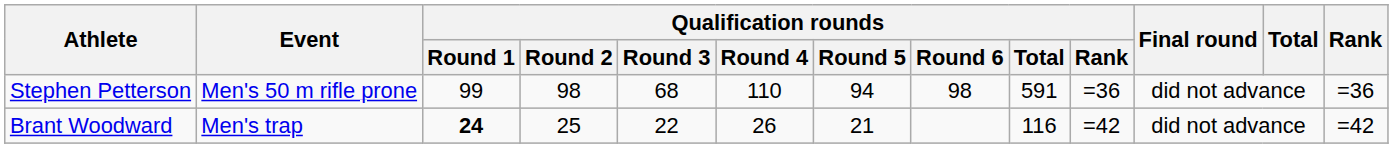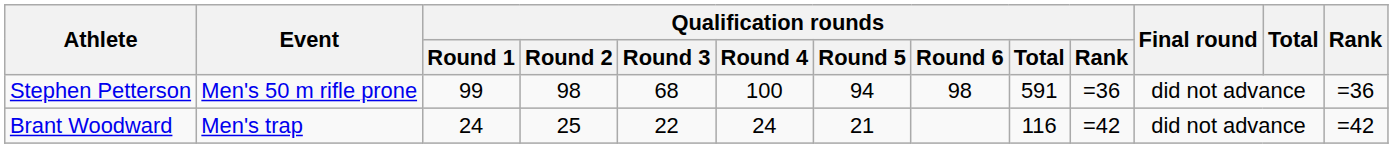Stephen Petterson | Qualification rounds / Round 4: 110 -> 100
Brant Woodward | Qualification rounds / Round 1: bold -> normal
Brant Woodward | Qualification rounds / Round 4: 26 -> 24
